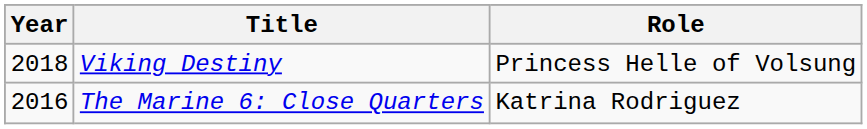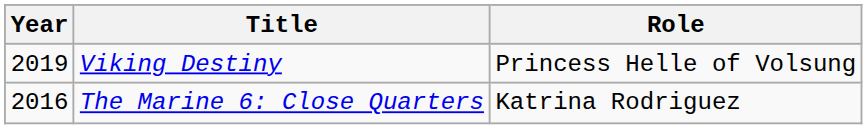Viking Destiny | Year: 2018 -> 2019
